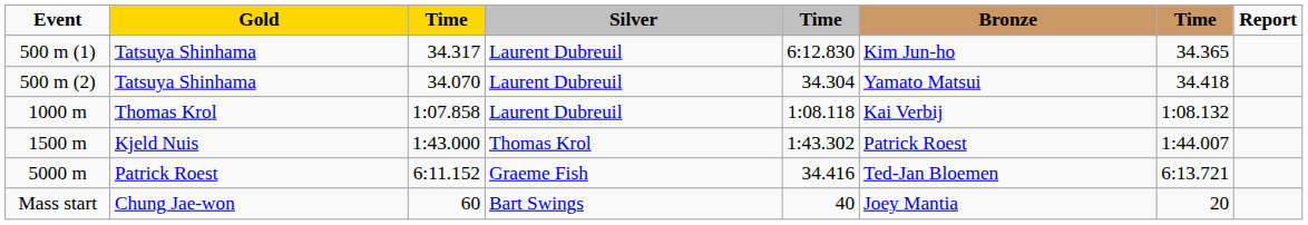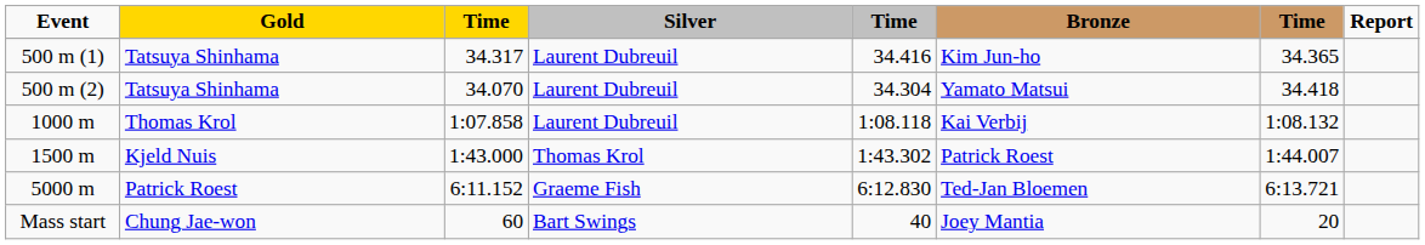500 m (1) | column 5: 6:12.830 -> 34.416
5000 m | column 5: 34.416 -> 6:12.830
